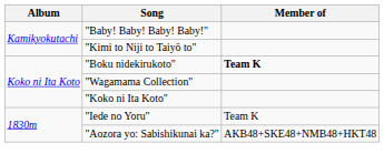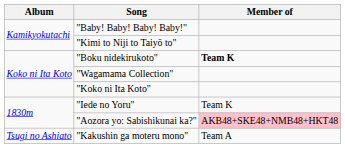"Aozora yo: Sabishikunai ka?" | Member of: no background -> pink background
+ row: Tsugi no Ashiato | "Kakushin ga moteru mono" | Team A
